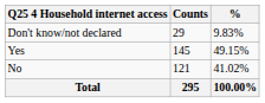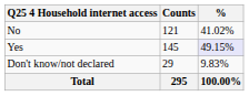rows swapped: No <-> Don't know/not declared
Yes | %: no background -> lavender background
